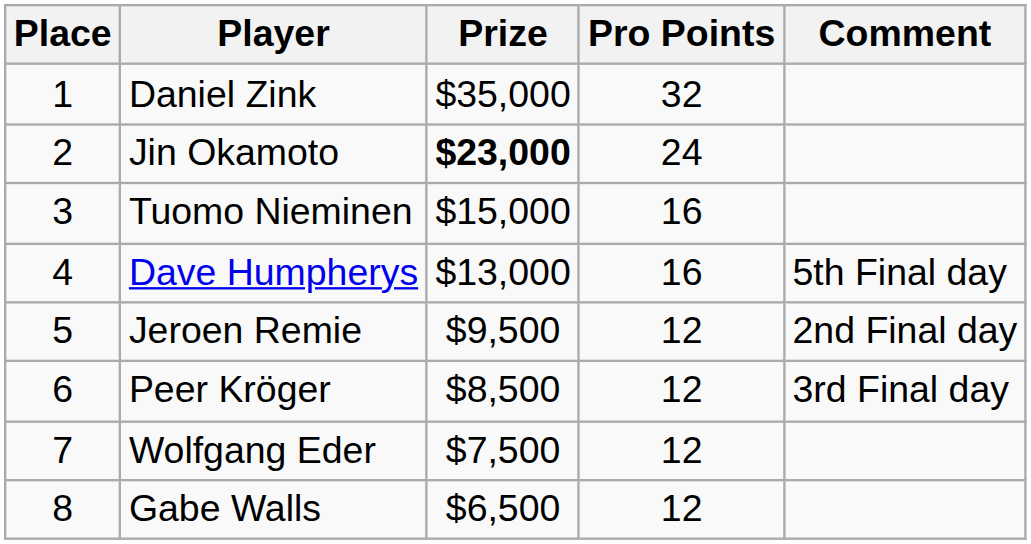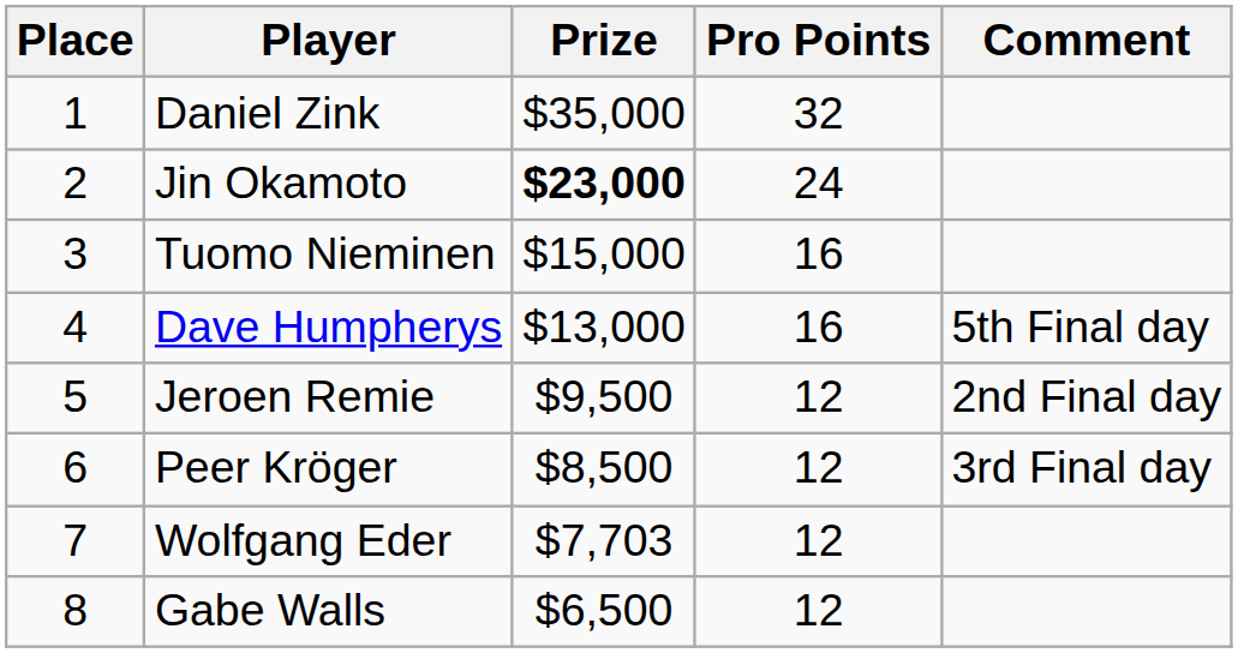Wolfgang Eder | Prize: $7,500 -> $7,703
